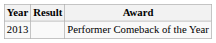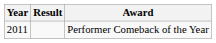Performer Comeback of the Year | Year: 2013 -> 2011
